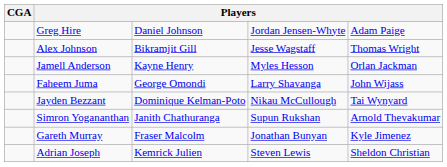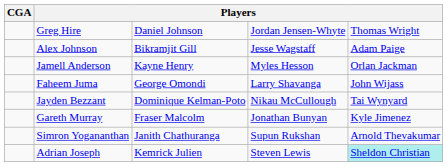Greg Hire | column 5: Adam Paige -> Thomas Wright
Alex Johnson | column 5: Thomas Wright -> Adam Paige
rows swapped: Gareth Murray <-> Simron Yogananthan
Adrian Joseph | column 5: no background -> paleturquoise background
